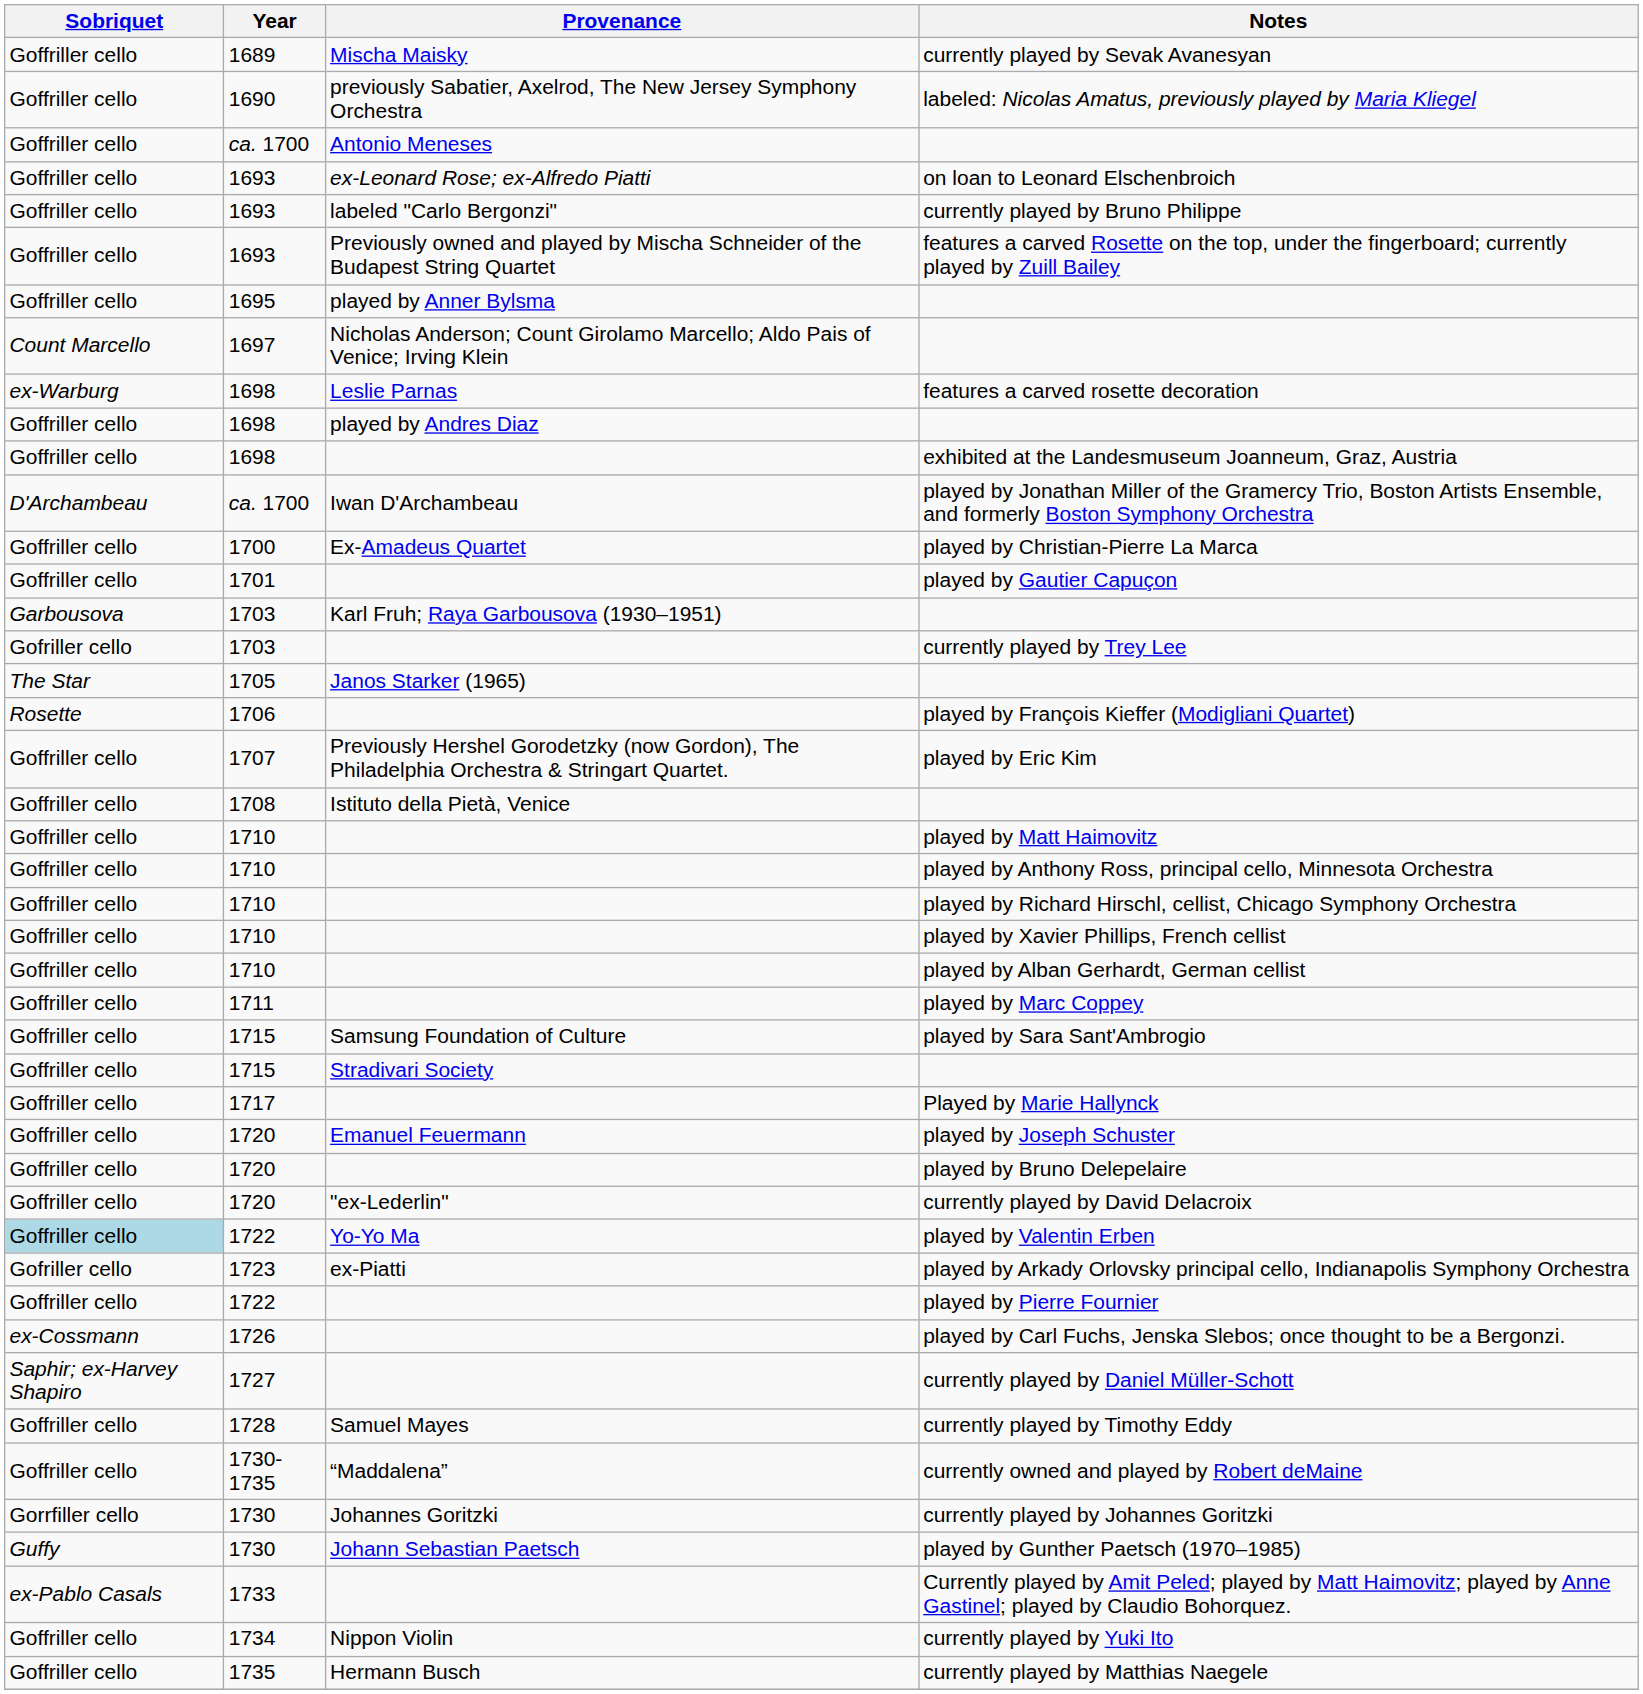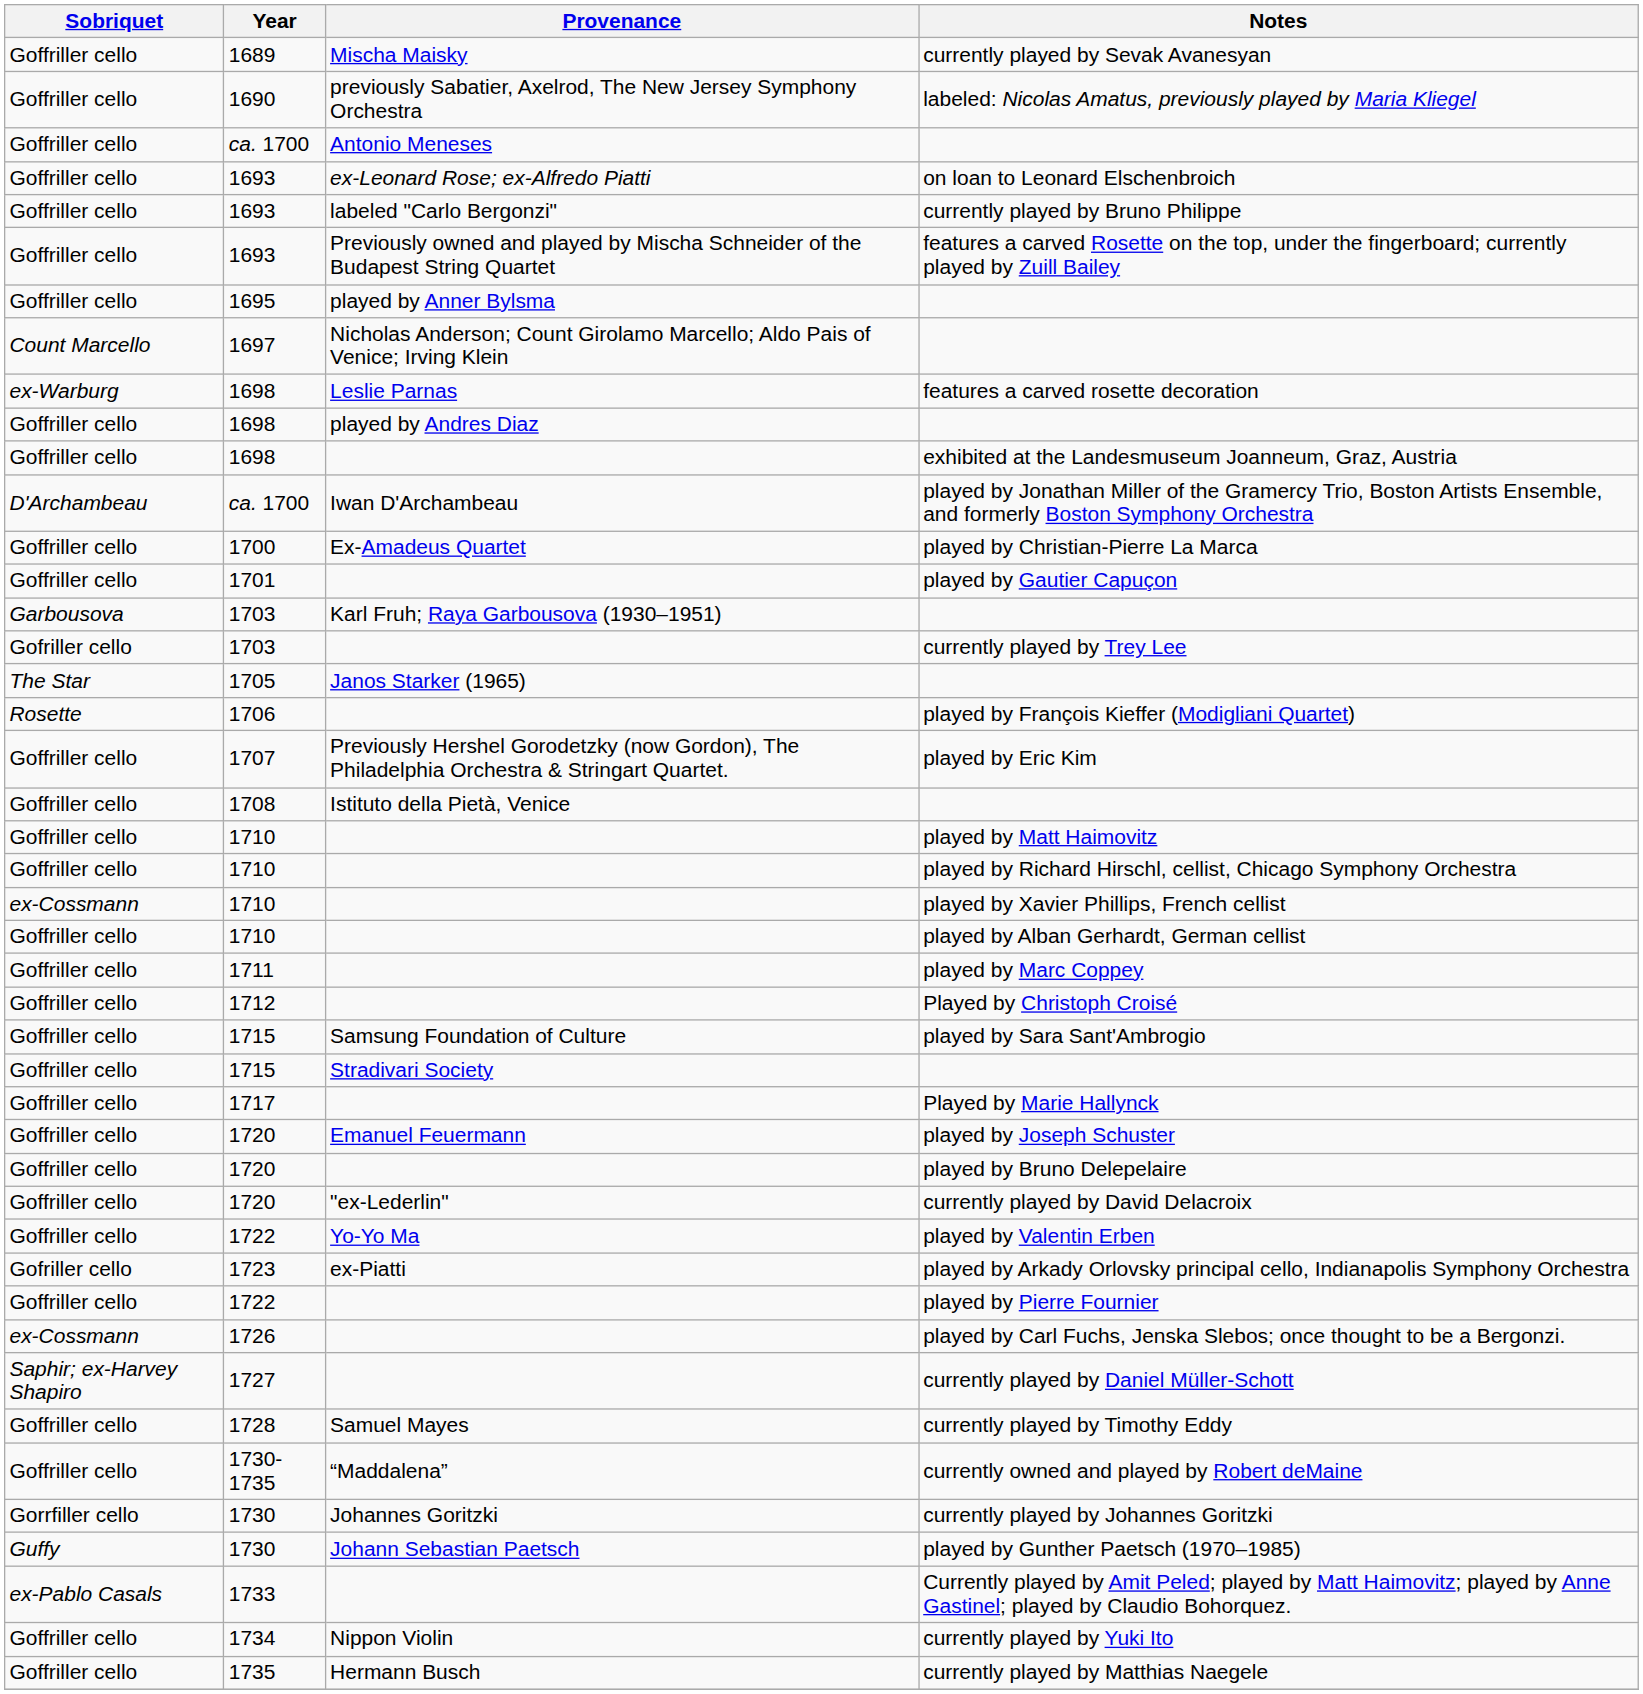- row: Goffriller cello | 1710 | played by Anthony Ross, principal cello, Minnesota Orchestra
played by Xavier Phillips, French cellist | Sobriquet: Goffriller cello -> ex-Cossmann
+ row: Goffriller cello | 1712 | Played by Christoph Croisé
played by Valentin Erben | Sobriquet: lightblue background -> no background
